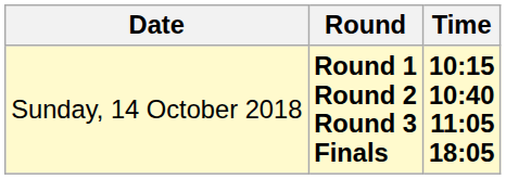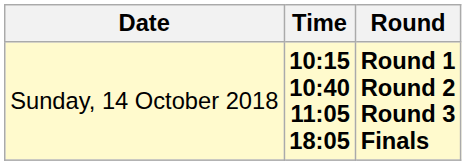columns swapped: Time <-> Round
